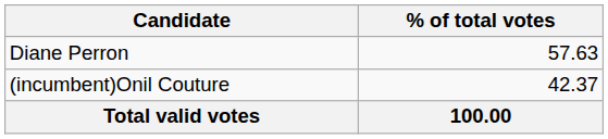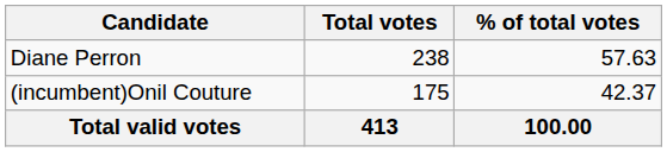+ column: Total votes | 238 | 175 | 413
